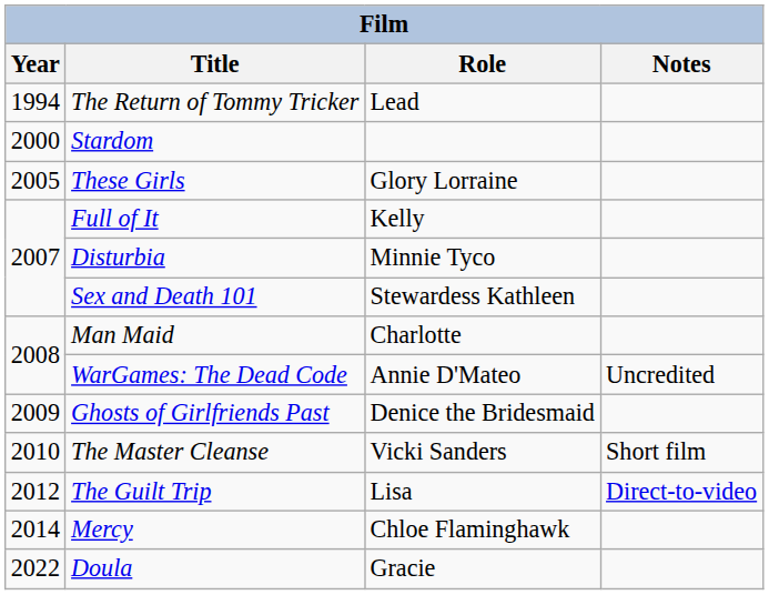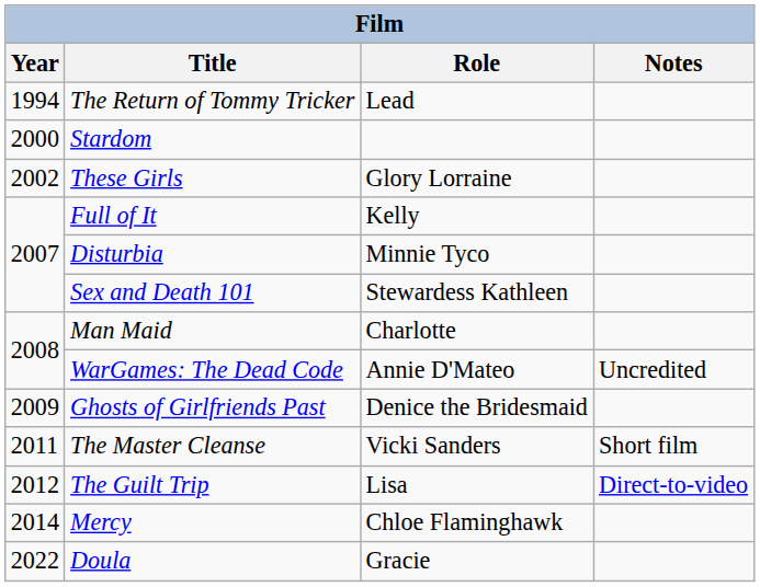These Girls | Year: 2005 -> 2002
The Master Cleanse | Year: 2010 -> 2011
